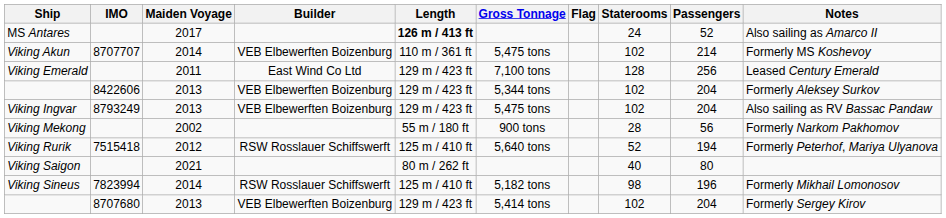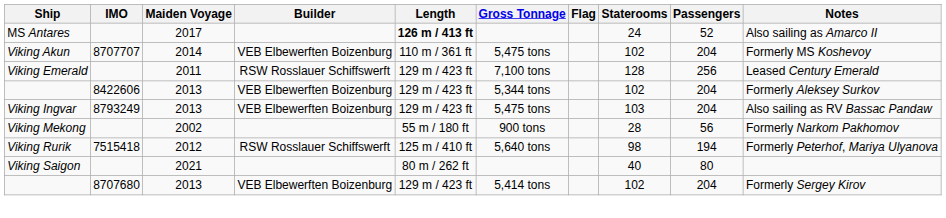Viking Akun | Passengers: 214 -> 204
Viking Emerald | Builder: East Wind Co Ltd -> RSW Rosslauer Schiffswerft
Viking Ingvar | Staterooms: 102 -> 103
Viking Rurik | Staterooms: 52 -> 98
- row: Viking Sineus | 7823994 | 2014 | RSW Rosslauer Schiffswerft | 125 m / 410 ft | 5,182 tons | 98 | 196 | Formerly Mikhail Lomonosov
